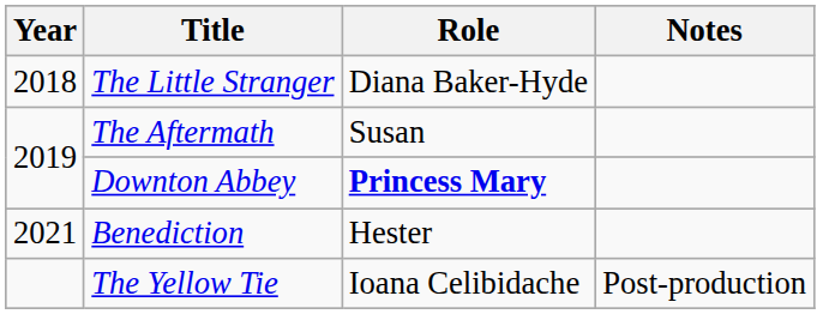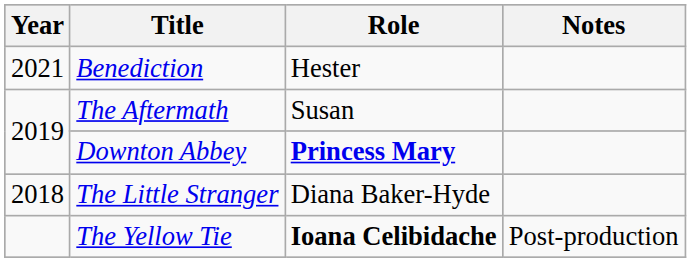rows swapped: The Little Stranger <-> Benediction
The Yellow Tie | Role: normal -> bold
